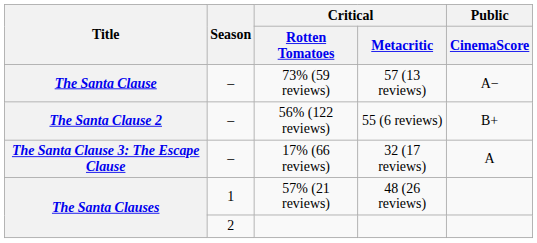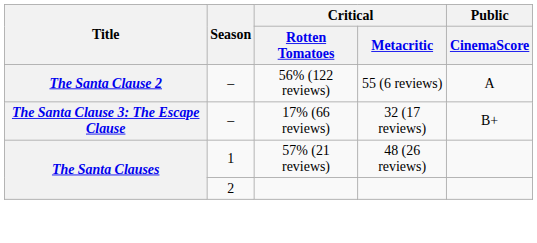- row: The Santa Clause | – | 73% (59 reviews) | 57 (13 reviews) | A−
56% (122 reviews) | Public / CinemaScore: B+ -> A
17% (66 reviews) | Public / CinemaScore: A -> B+
